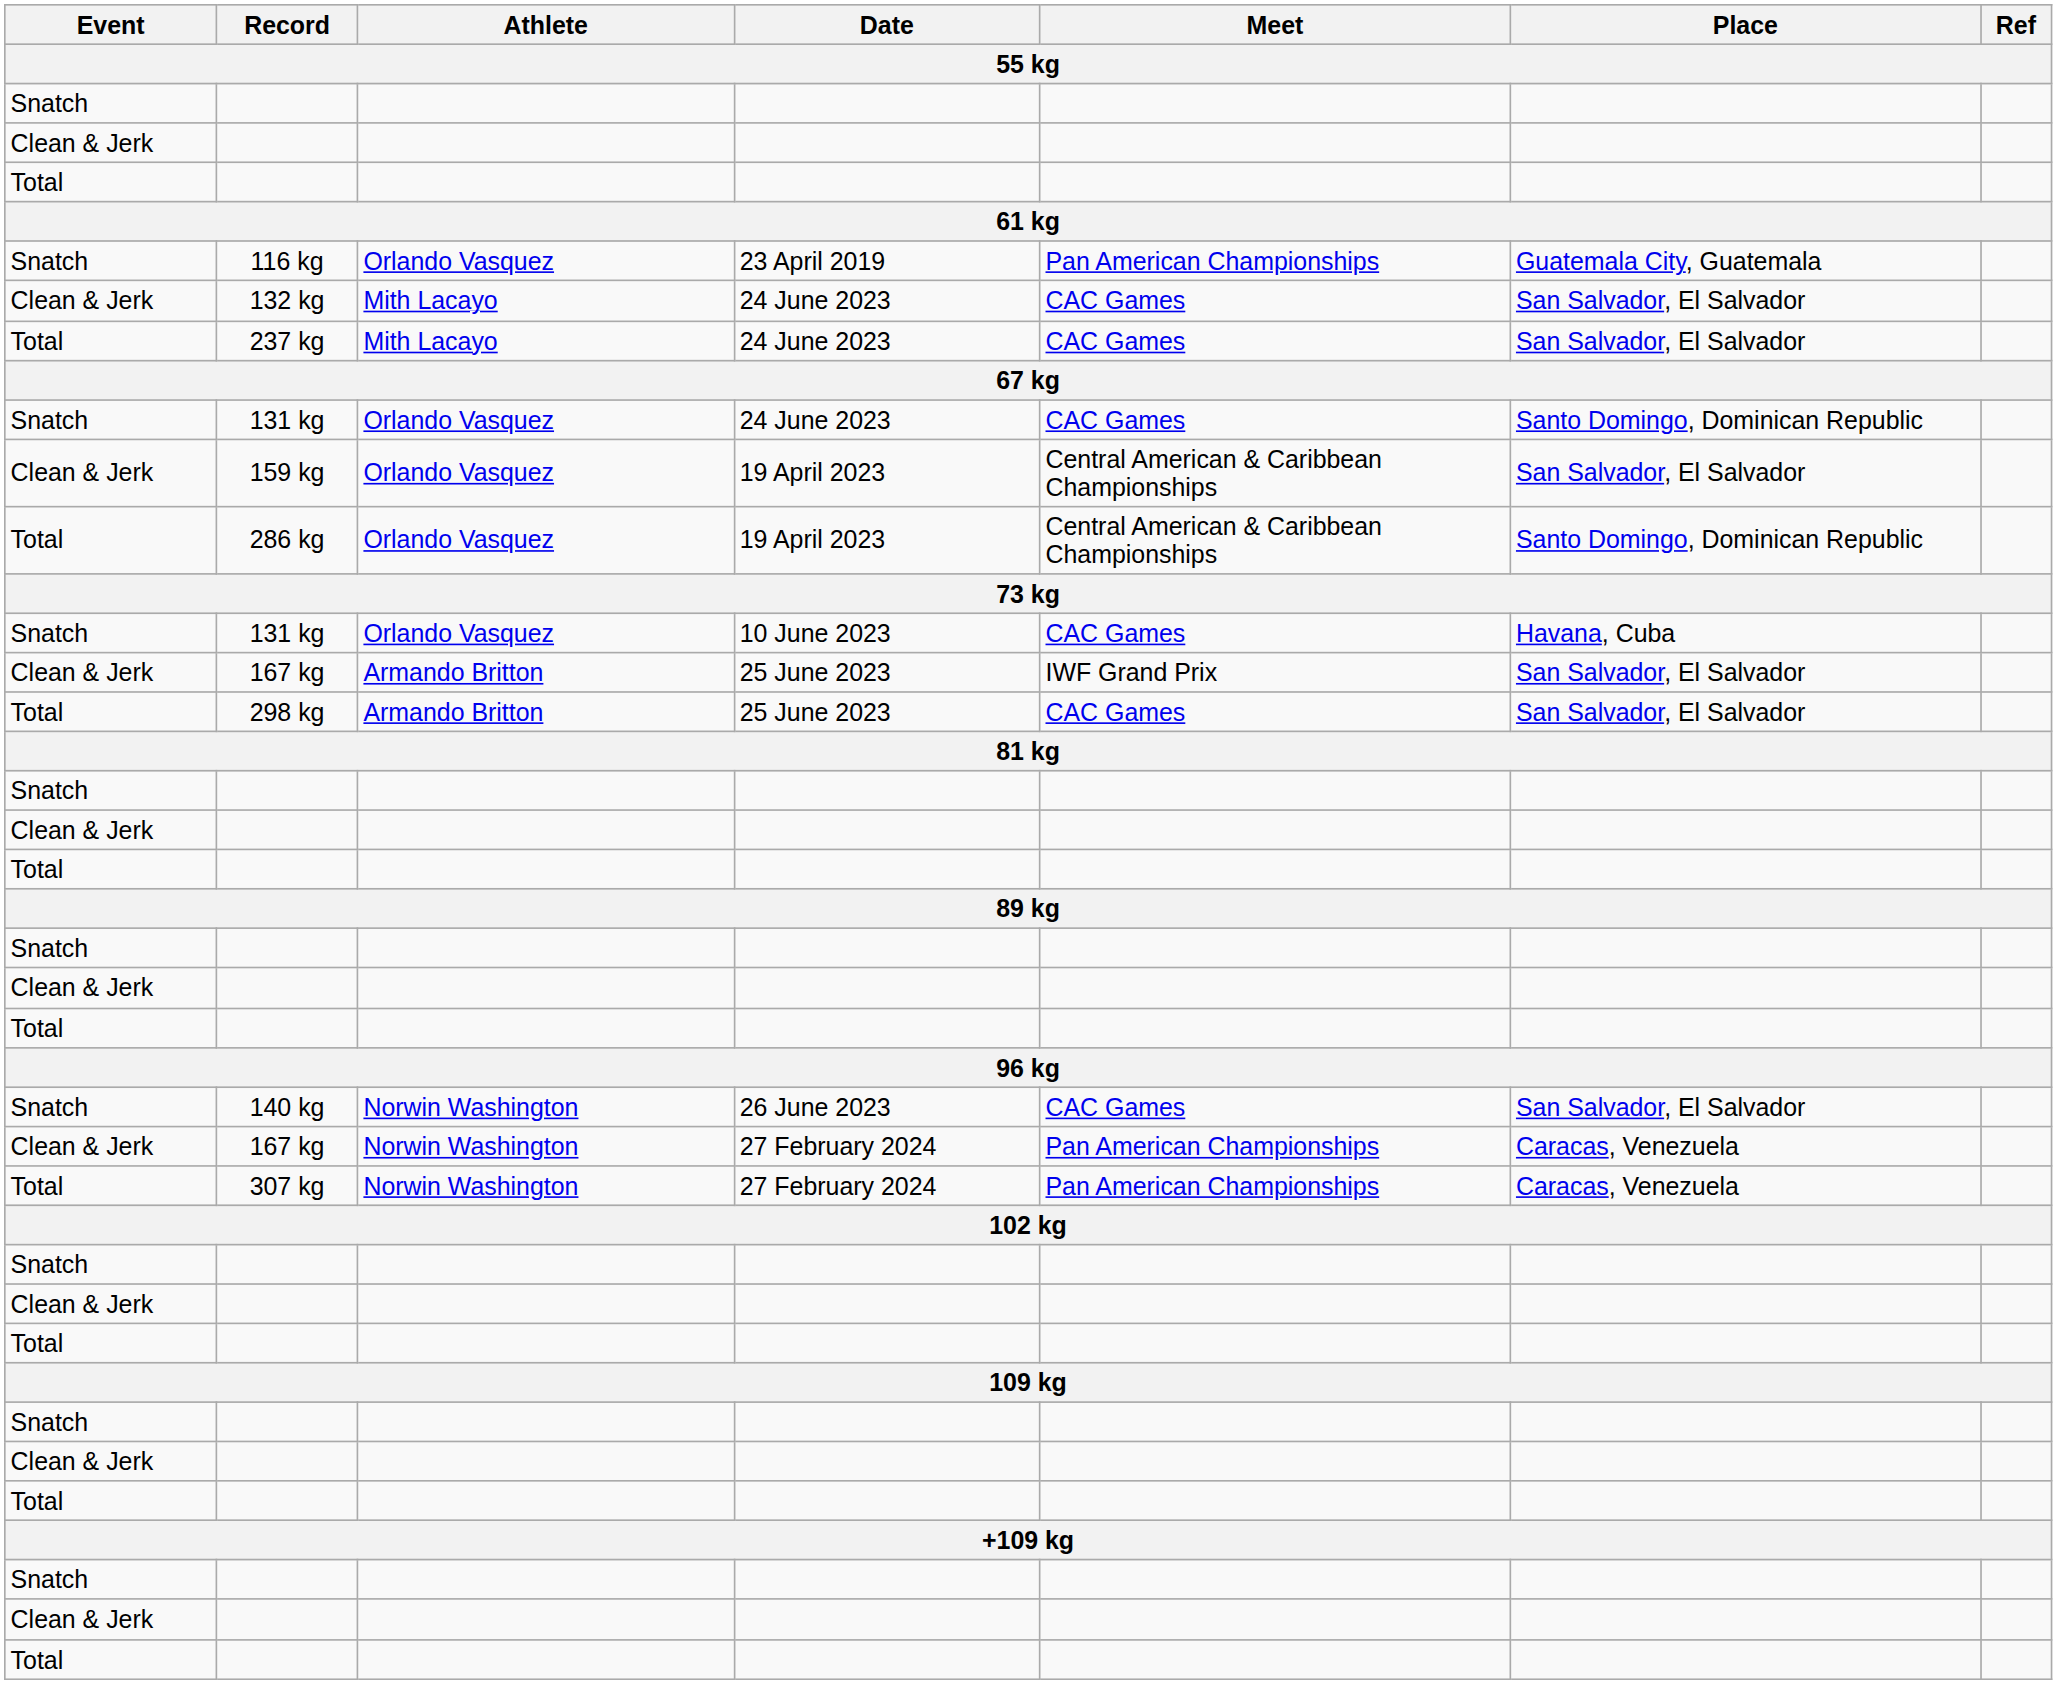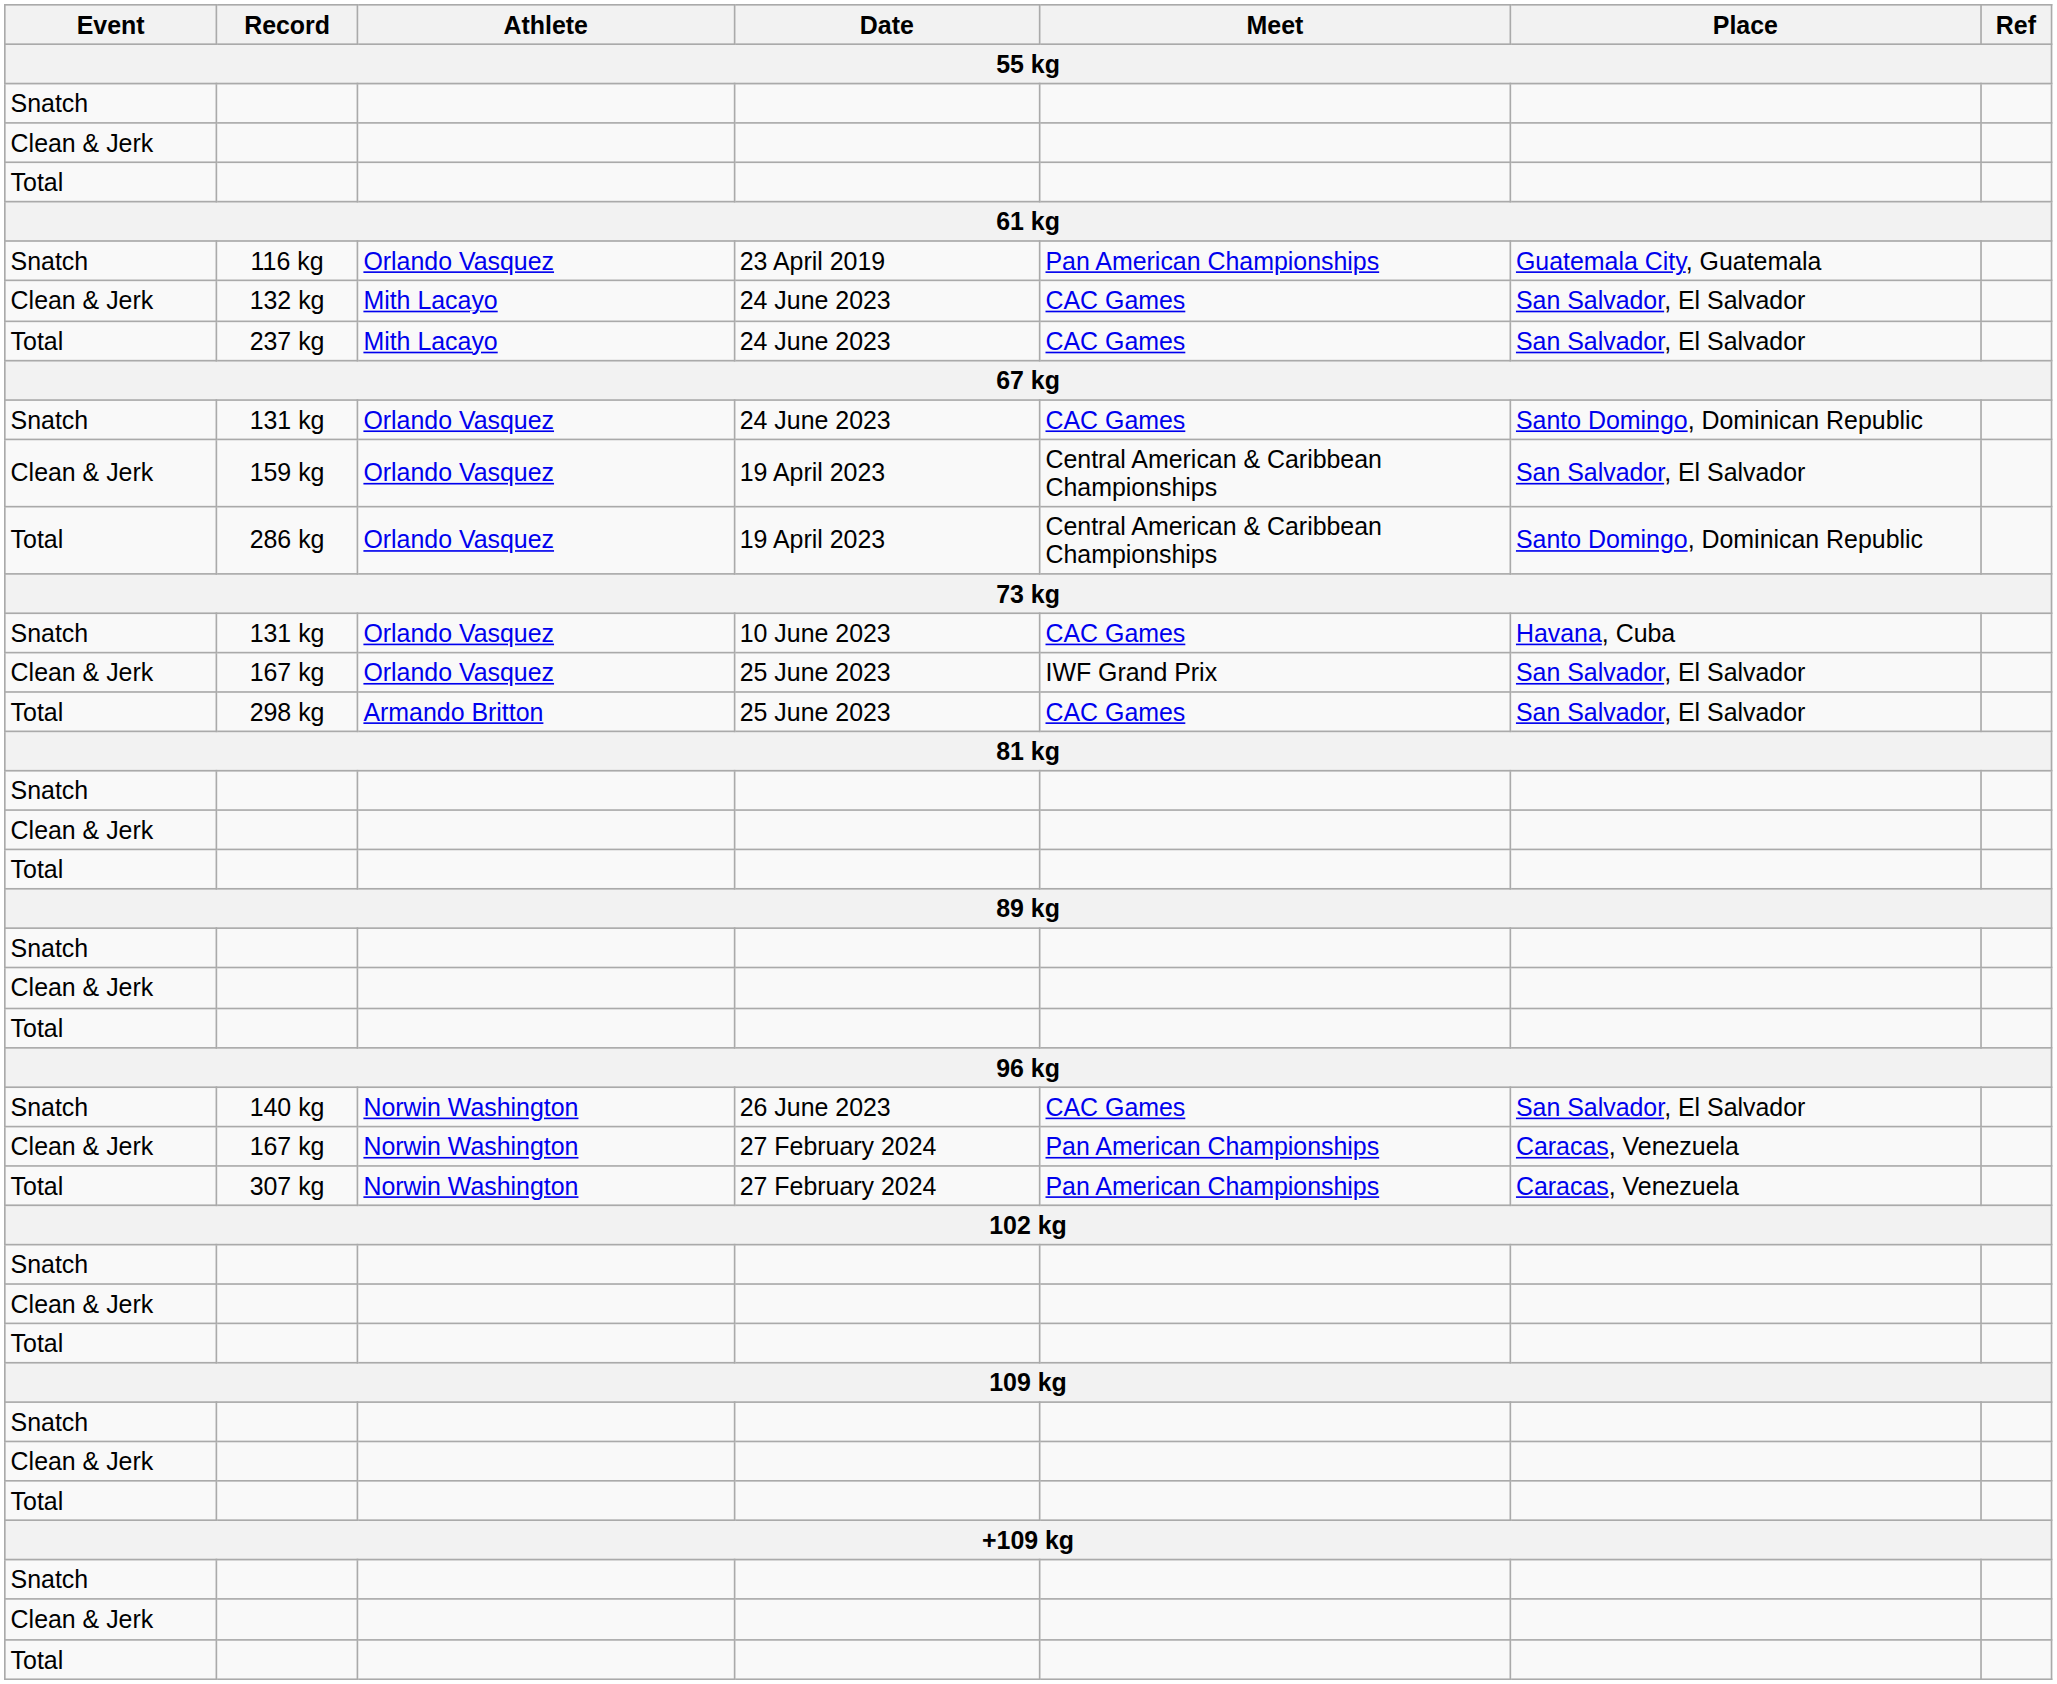167 kg / 25 June 2023 | Athlete: Armando Britton -> Orlando Vasquez
